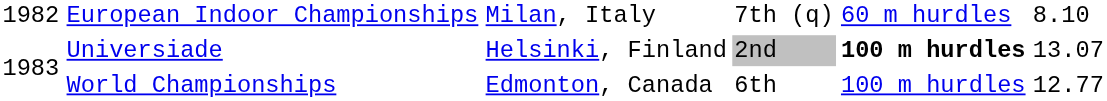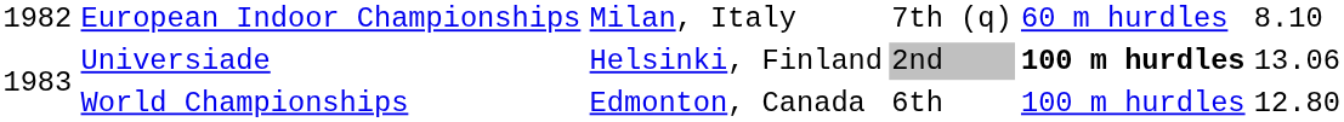Universiade | column 6: 13.07 -> 13.06
World Championships | column 6: 12.77 -> 12.80
